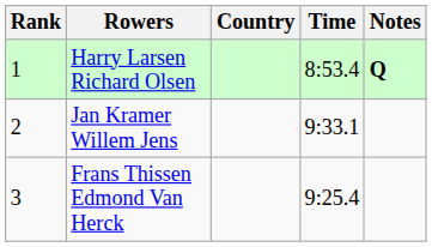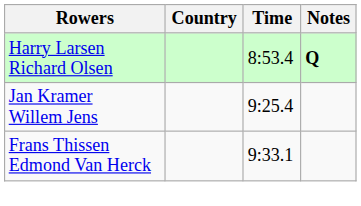- column: Rank | 1 | 2 | 3
Jan Kramer Willem Jens | Time: 9:33.1 -> 9:25.4
Frans Thissen Edmond Van Herck | Time: 9:25.4 -> 9:33.1
